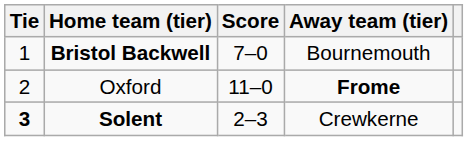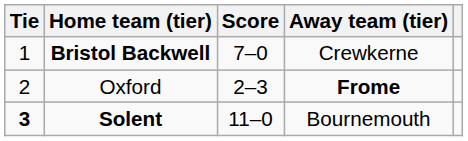Bristol Backwell | Away team (tier): Bournemouth -> Crewkerne
Oxford | Score: 11–0 -> 2–3
Solent | Score: 2–3 -> 11–0
Solent | Away team (tier): Crewkerne -> Bournemouth
